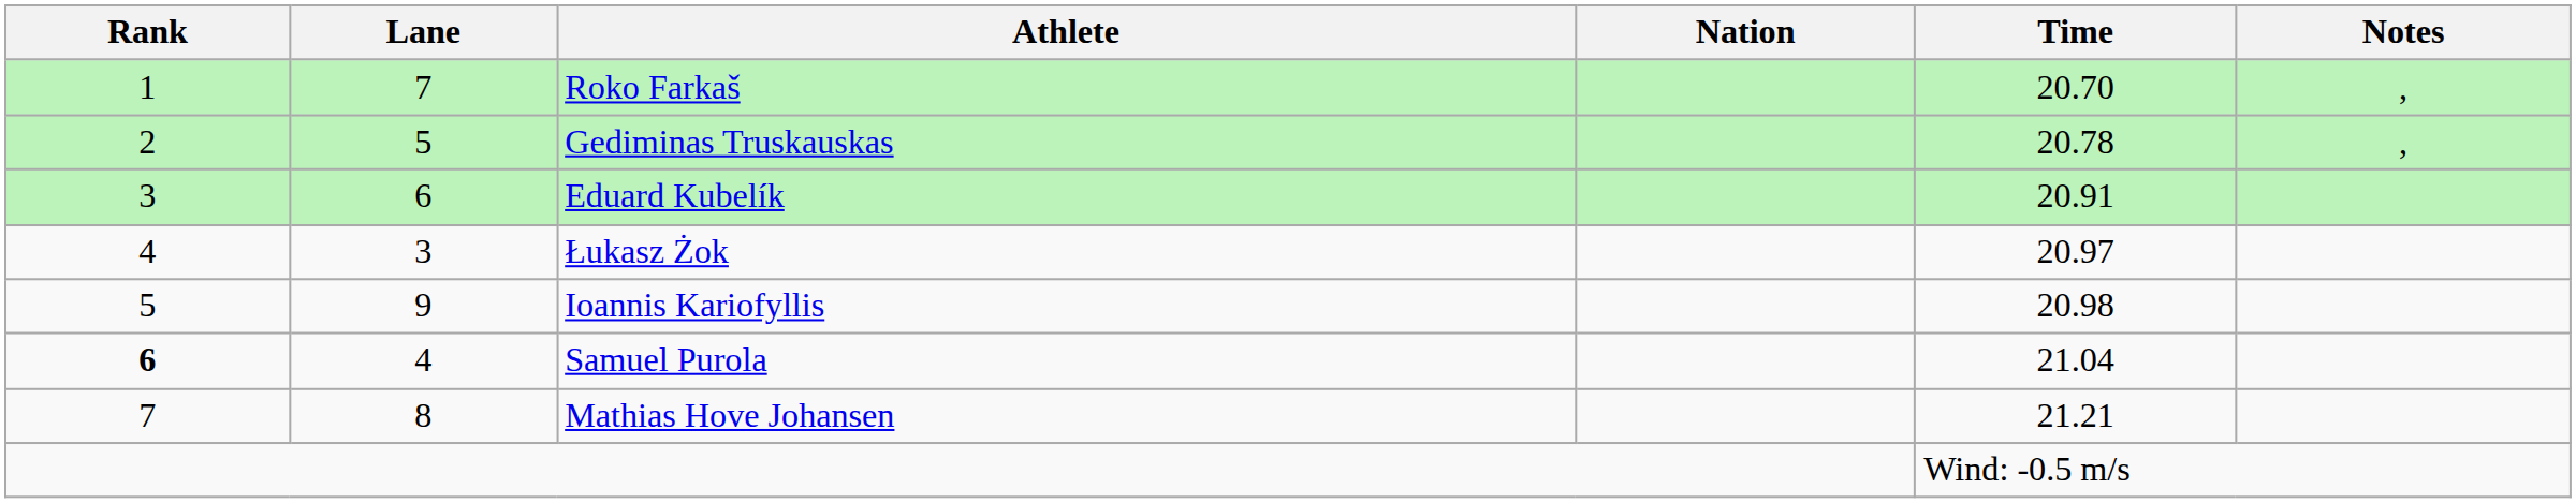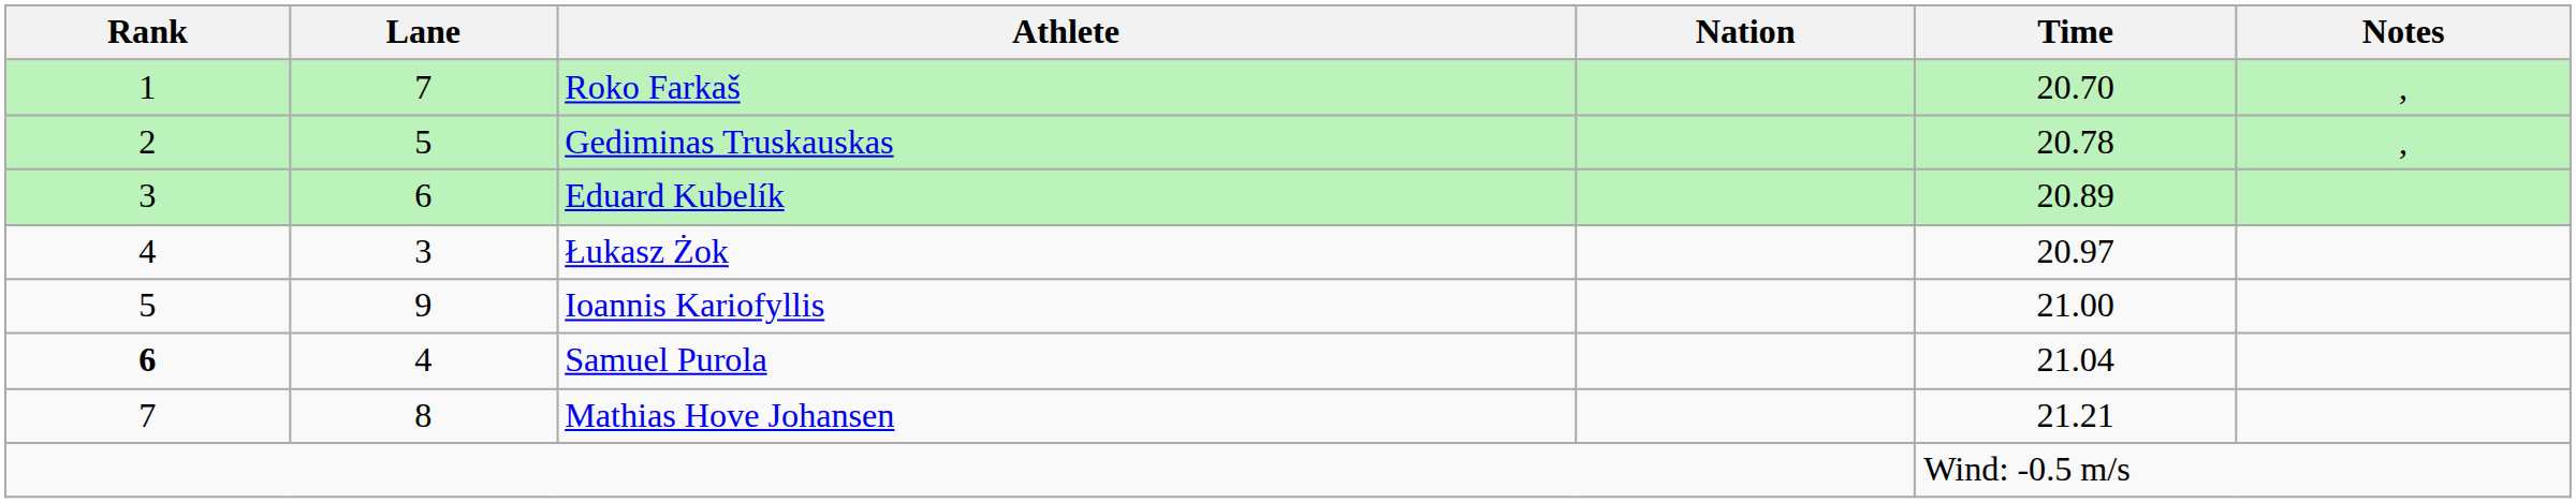Eduard Kubelík | Time: 20.91 -> 20.89
Ioannis Kariofyllis | Time: 20.98 -> 21.00
